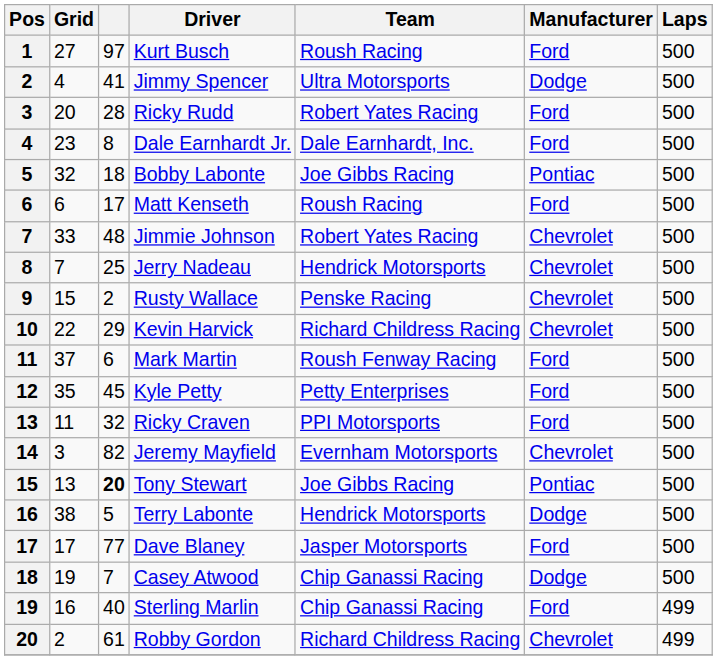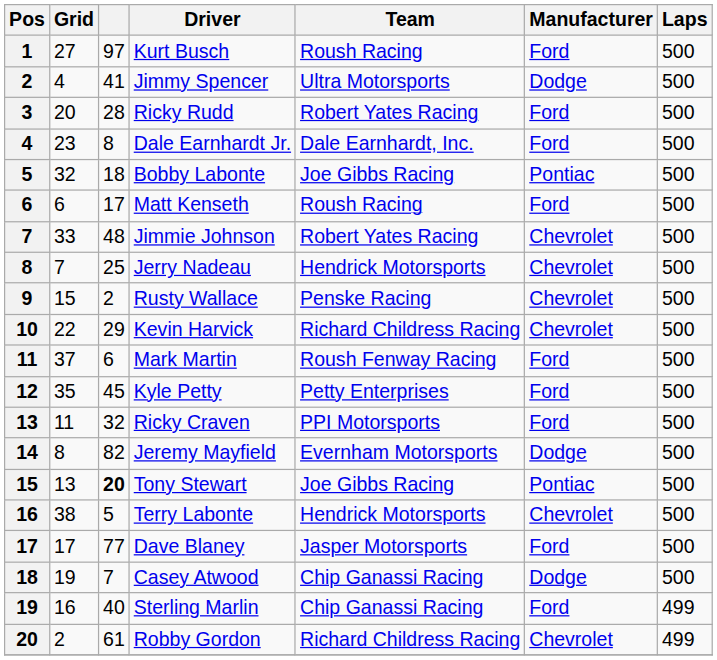Jeremy Mayfield | Grid: 3 -> 8
Jeremy Mayfield | Manufacturer: Chevrolet -> Dodge
Terry Labonte | Manufacturer: Dodge -> Chevrolet
